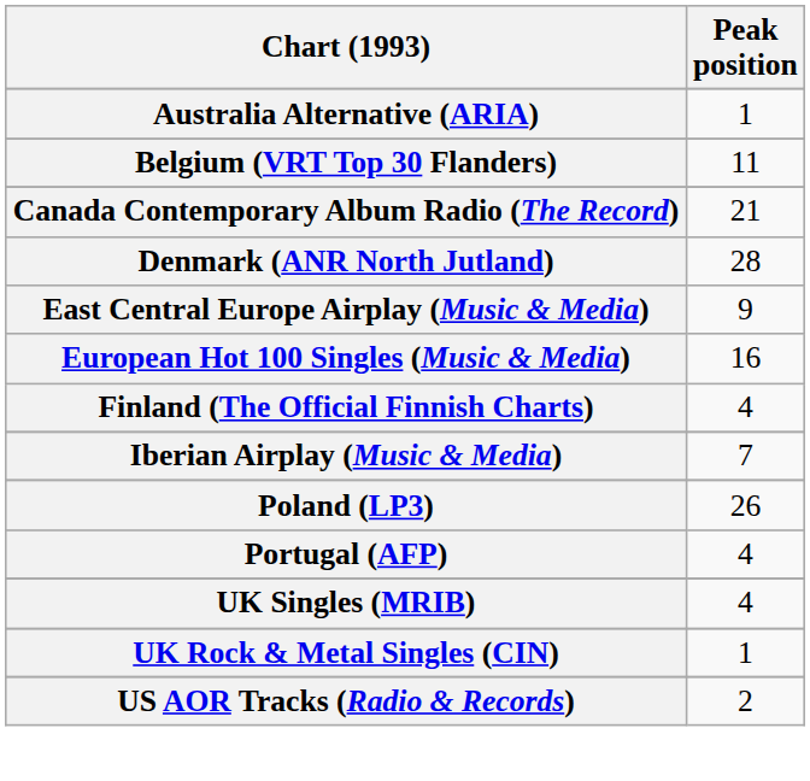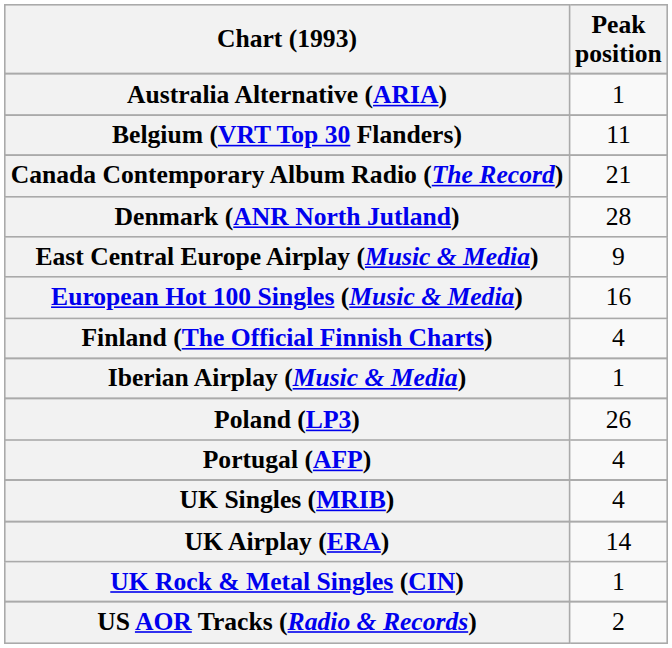Iberian Airplay (Music & Media) | Peak position: 7 -> 1
+ row: UK Airplay (ERA) | 14
